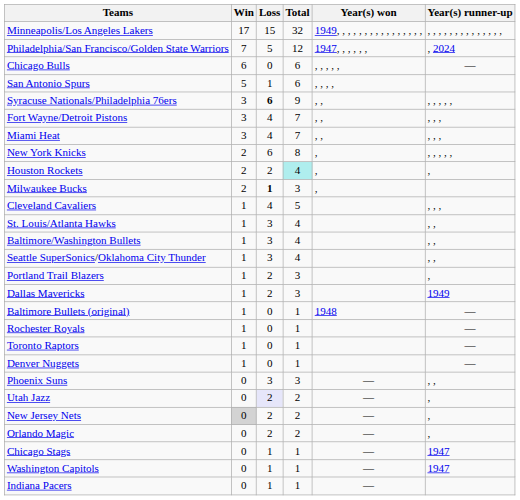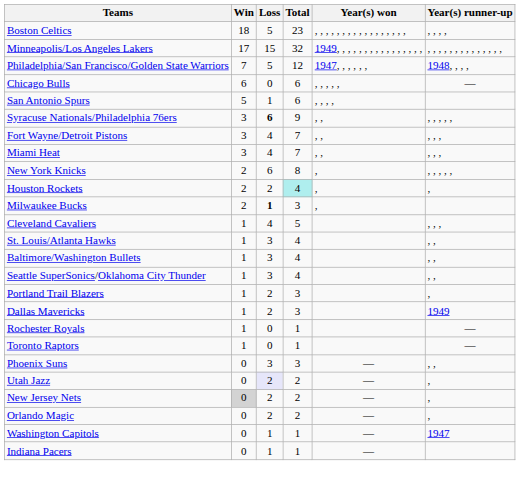+ row: Boston Celtics | 18 | 5 | 23 | , , , , , , , , , , , , , , , , , | , , , ,
Philadelphia/San Francisco/Golden State Warriors | Year(s) runner-up: , 2024 -> 1948, , , ,
- row: Baltimore Bullets (original) | 1 | 0 | 1 | 1948 | —
- row: Denver Nuggets | 1 | 0 | 1 | —
- row: Chicago Stags | 0 | 1 | 1 | — | 1947
